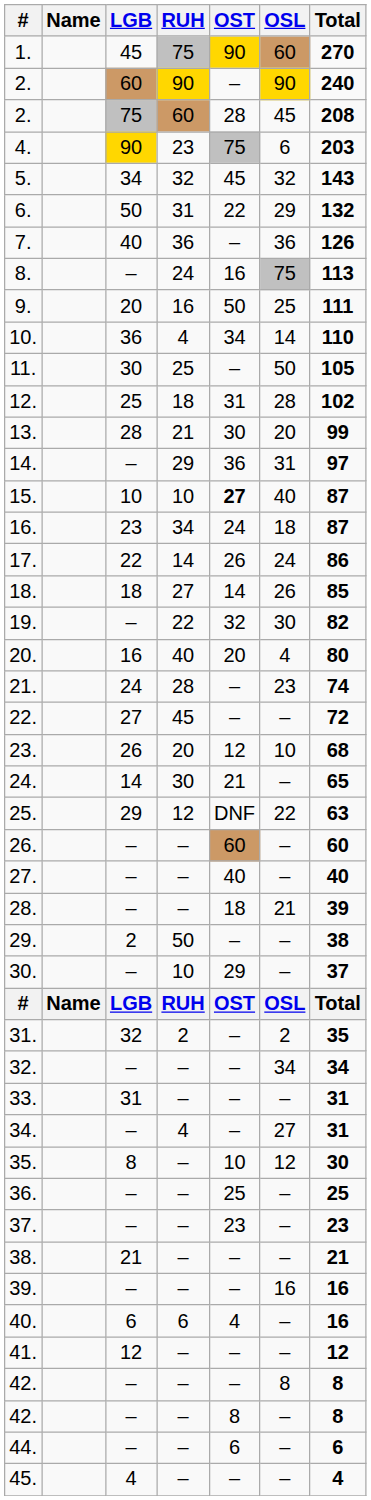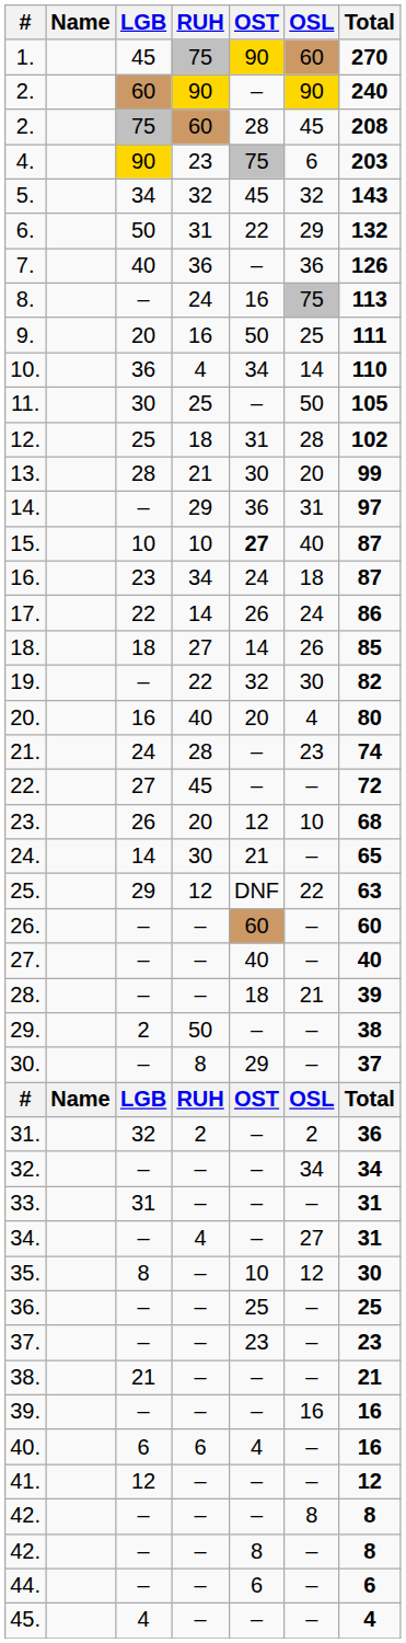30. | RUH: 10 -> 8
31. | Total: 35 -> 36
